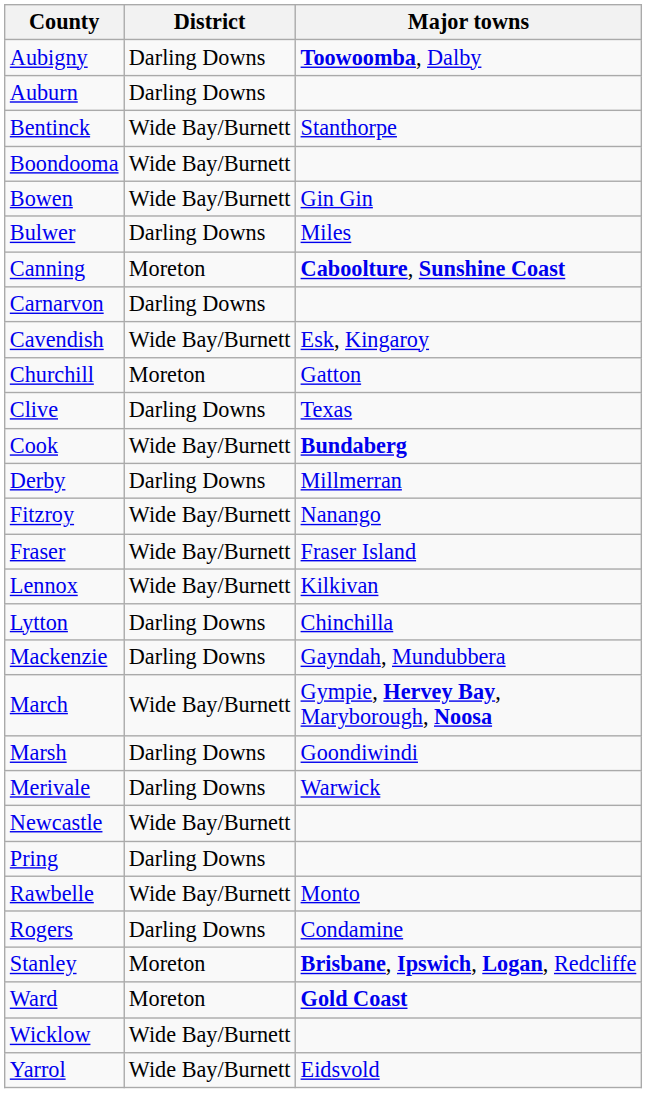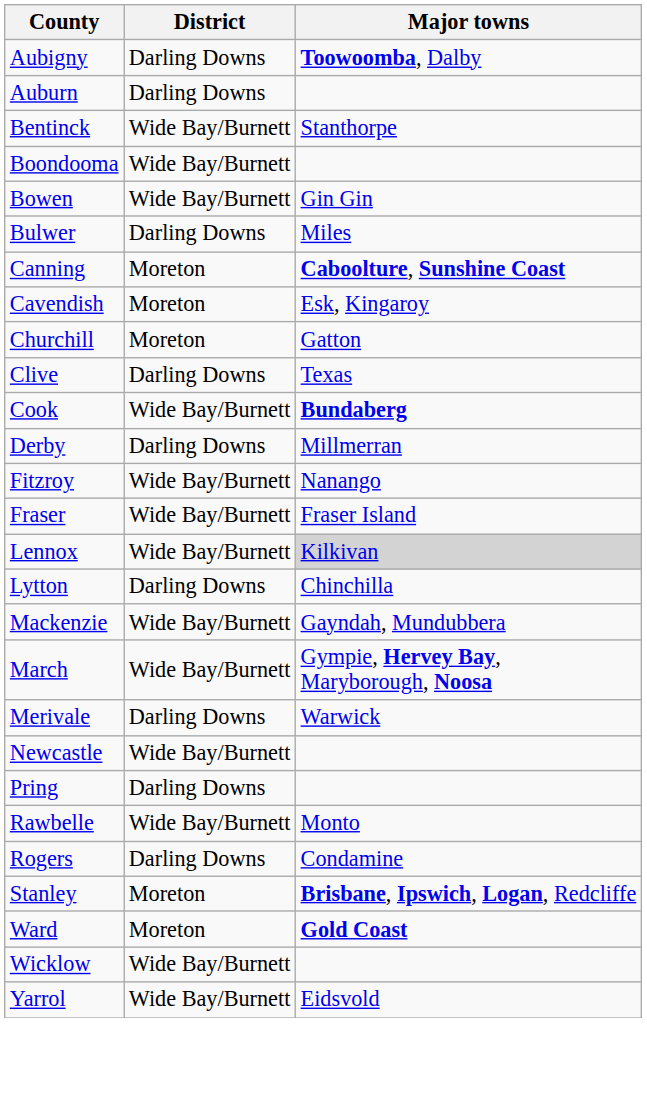- row: Carnarvon | Darling Downs
Cavendish | District: Wide Bay/Burnett -> Moreton
Lennox | Major towns: no background -> lightgrey background
Mackenzie | District: Darling Downs -> Wide Bay/Burnett
- row: Marsh | Darling Downs | Goondiwindi
